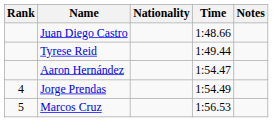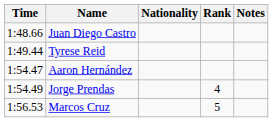columns swapped: Rank <-> Time
